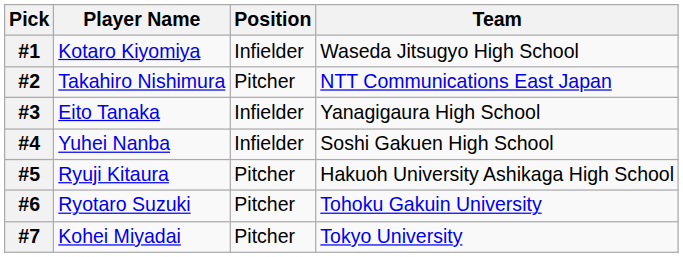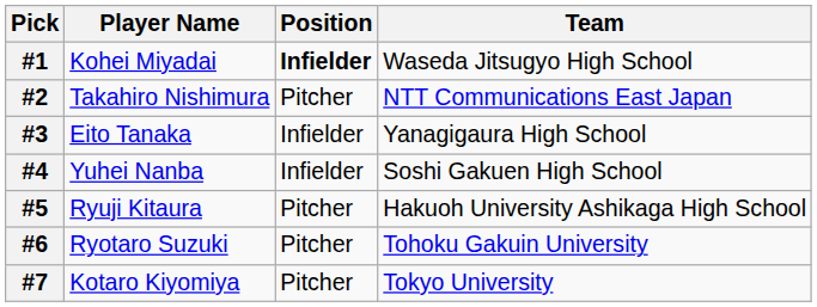#1 | Player Name: Kotaro Kiyomiya -> Kohei Miyadai
#1 | Position: normal -> bold
#7 | Player Name: Kohei Miyadai -> Kotaro Kiyomiya
